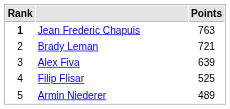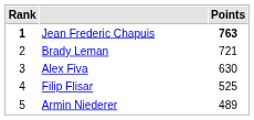Jean Frederic Chapuis | Points: normal -> bold
Alex Fiva | Points: 639 -> 630
